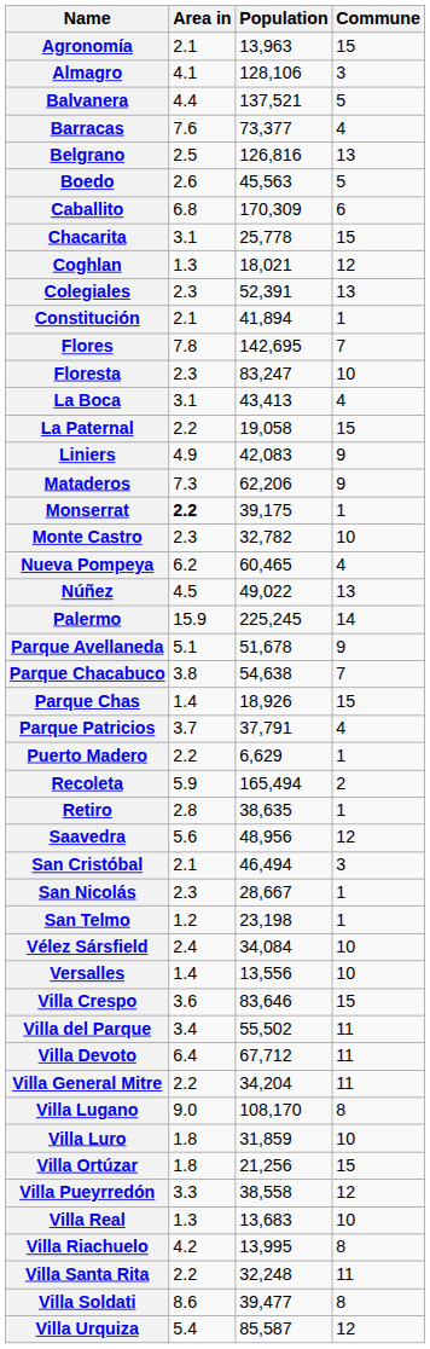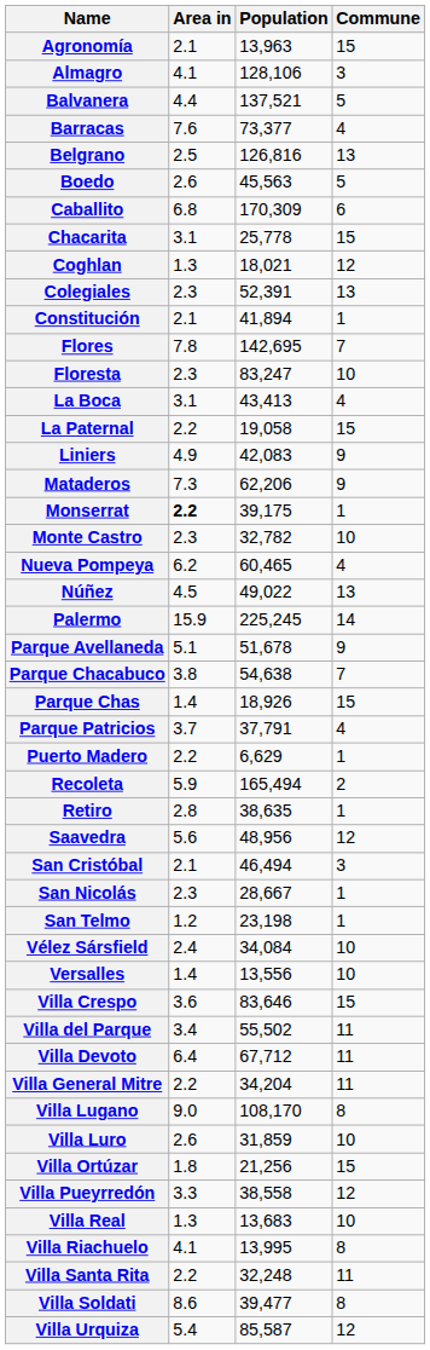Villa Luro | Area in: 1.8 -> 2.6
Villa Riachuelo | Area in: 4.2 -> 4.1
